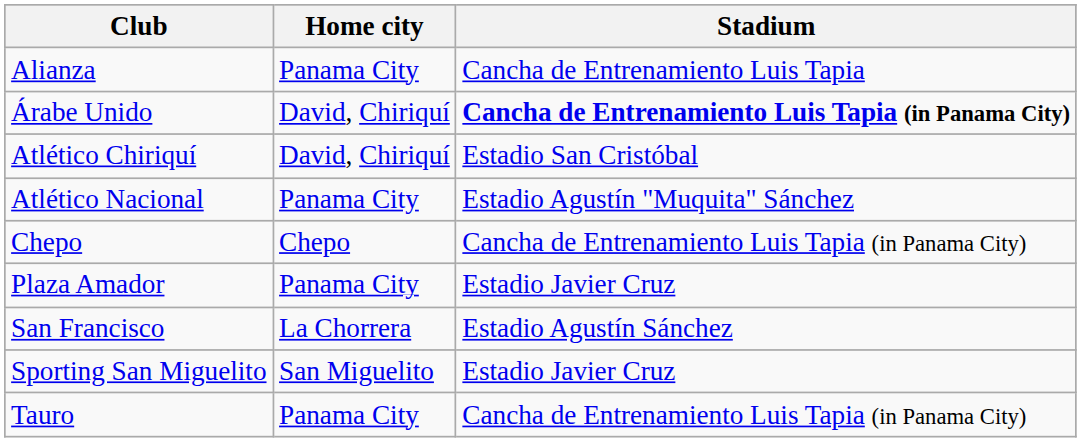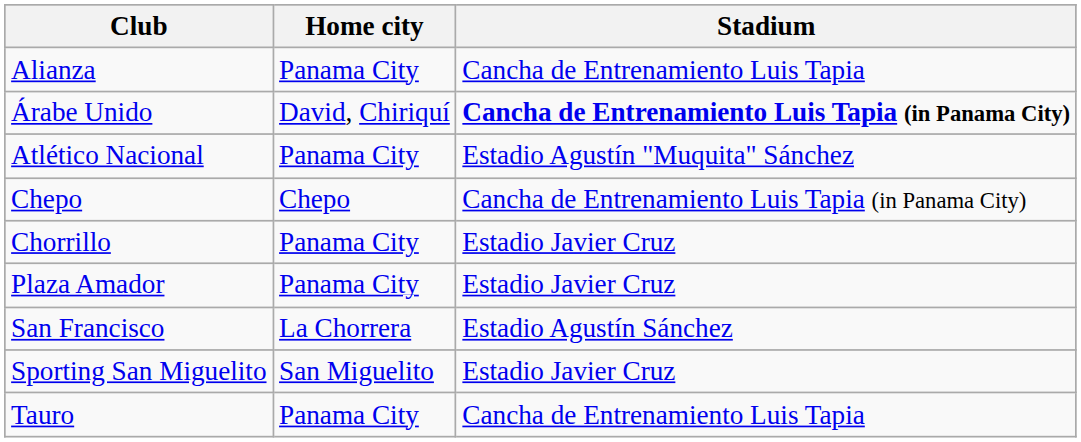- row: Atlético Chiriquí | David, Chiriquí | Estadio San Cristóbal
+ row: Chorrillo | Panama City | Estadio Javier Cruz
Tauro | Stadium: Cancha de Entrenamiento Luis Tapia (in Panama City) -> Cancha de Entrenamiento Luis Tapia
